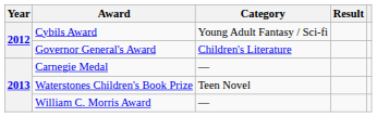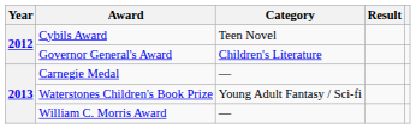Cybils Award | Category: Young Adult Fantasy / Sci-fi -> Teen Novel
Waterstones Children's Book Prize | Category: Teen Novel -> Young Adult Fantasy / Sci-fi
